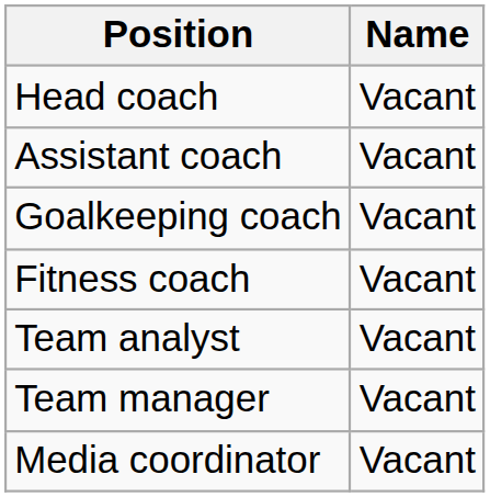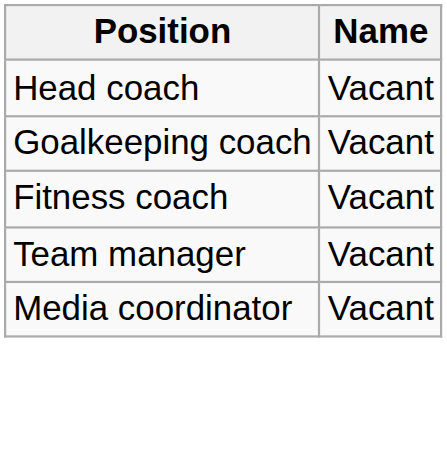- row: Assistant coach | Vacant
- row: Team analyst | Vacant
